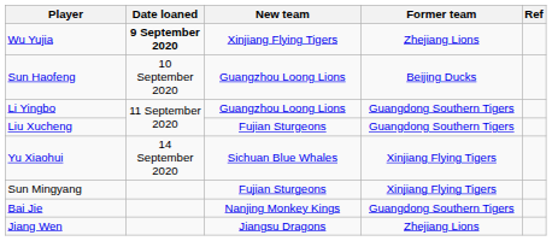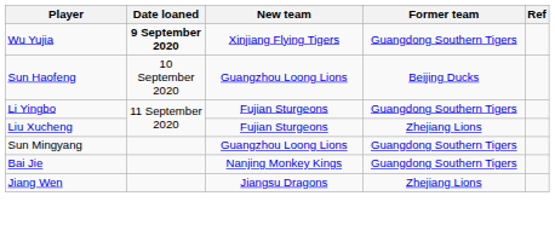Wu Yujia | Former team: Zhejiang Lions -> Guangdong Southern Tigers
Li Yingbo | New team: Guangzhou Loong Lions -> Fujian Sturgeons
Liu Xucheng | Former team: Guangdong Southern Tigers -> Zhejiang Lions
- row: Yu Xiaohui | 14 September 2020 | Sichuan Blue Whales | Xinjiang Flying Tigers
Sun Mingyang | New team: Fujian Sturgeons -> Guangzhou Loong Lions
Sun Mingyang | Former team: Xinjiang Flying Tigers -> Guangdong Southern Tigers
